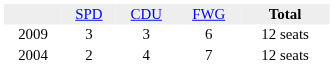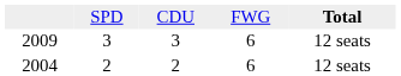2004 | column 3: 4 -> 2
2004 | column 4: 7 -> 6
